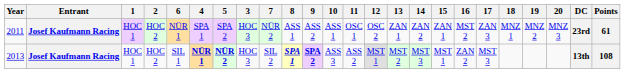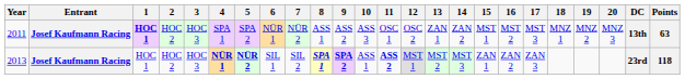columns swapped: 3 <-> 6
2011 | 1: normal -> bold
2011 | 10: ASS 1 -> ASS 3
2011 | 15: ZAN 1 -> MST 1
2011 | 17: ZAN 3 -> MST 3
2011 | DC: 23rd -> 13th
2011 | Points: 61 -> 63
2013 | 10: ASS 3 -> ASS 1
2013 | 11: normal -> bold
2013 | 15: MST 1 -> ZAN 1
2013 | 17: MST 3 -> ZAN 3
2013 | DC: 13th -> 23rd
2013 | Points: 108 -> 118
